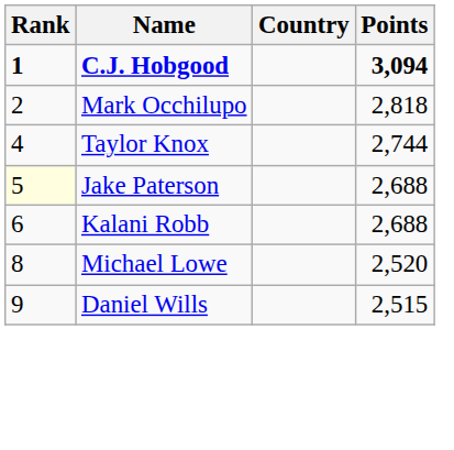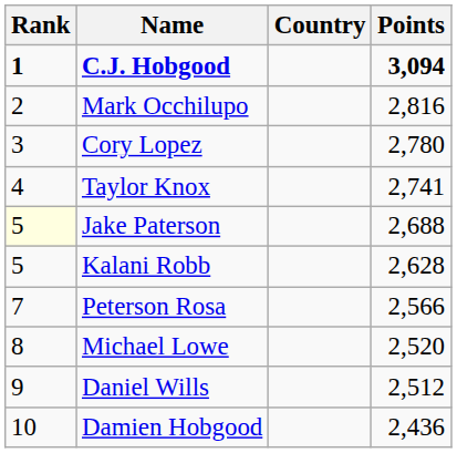Mark Occhilupo | Points: 2,818 -> 2,816
+ row: 3 | Cory Lopez | 2,780
Taylor Knox | Points: 2,744 -> 2,741
Kalani Robb | Rank: 6 -> 5
Kalani Robb | Points: 2,688 -> 2,628
+ row: 7 | Peterson Rosa | 2,566
Daniel Wills | Points: 2,515 -> 2,512
+ row: 10 | Damien Hobgood | 2,436
